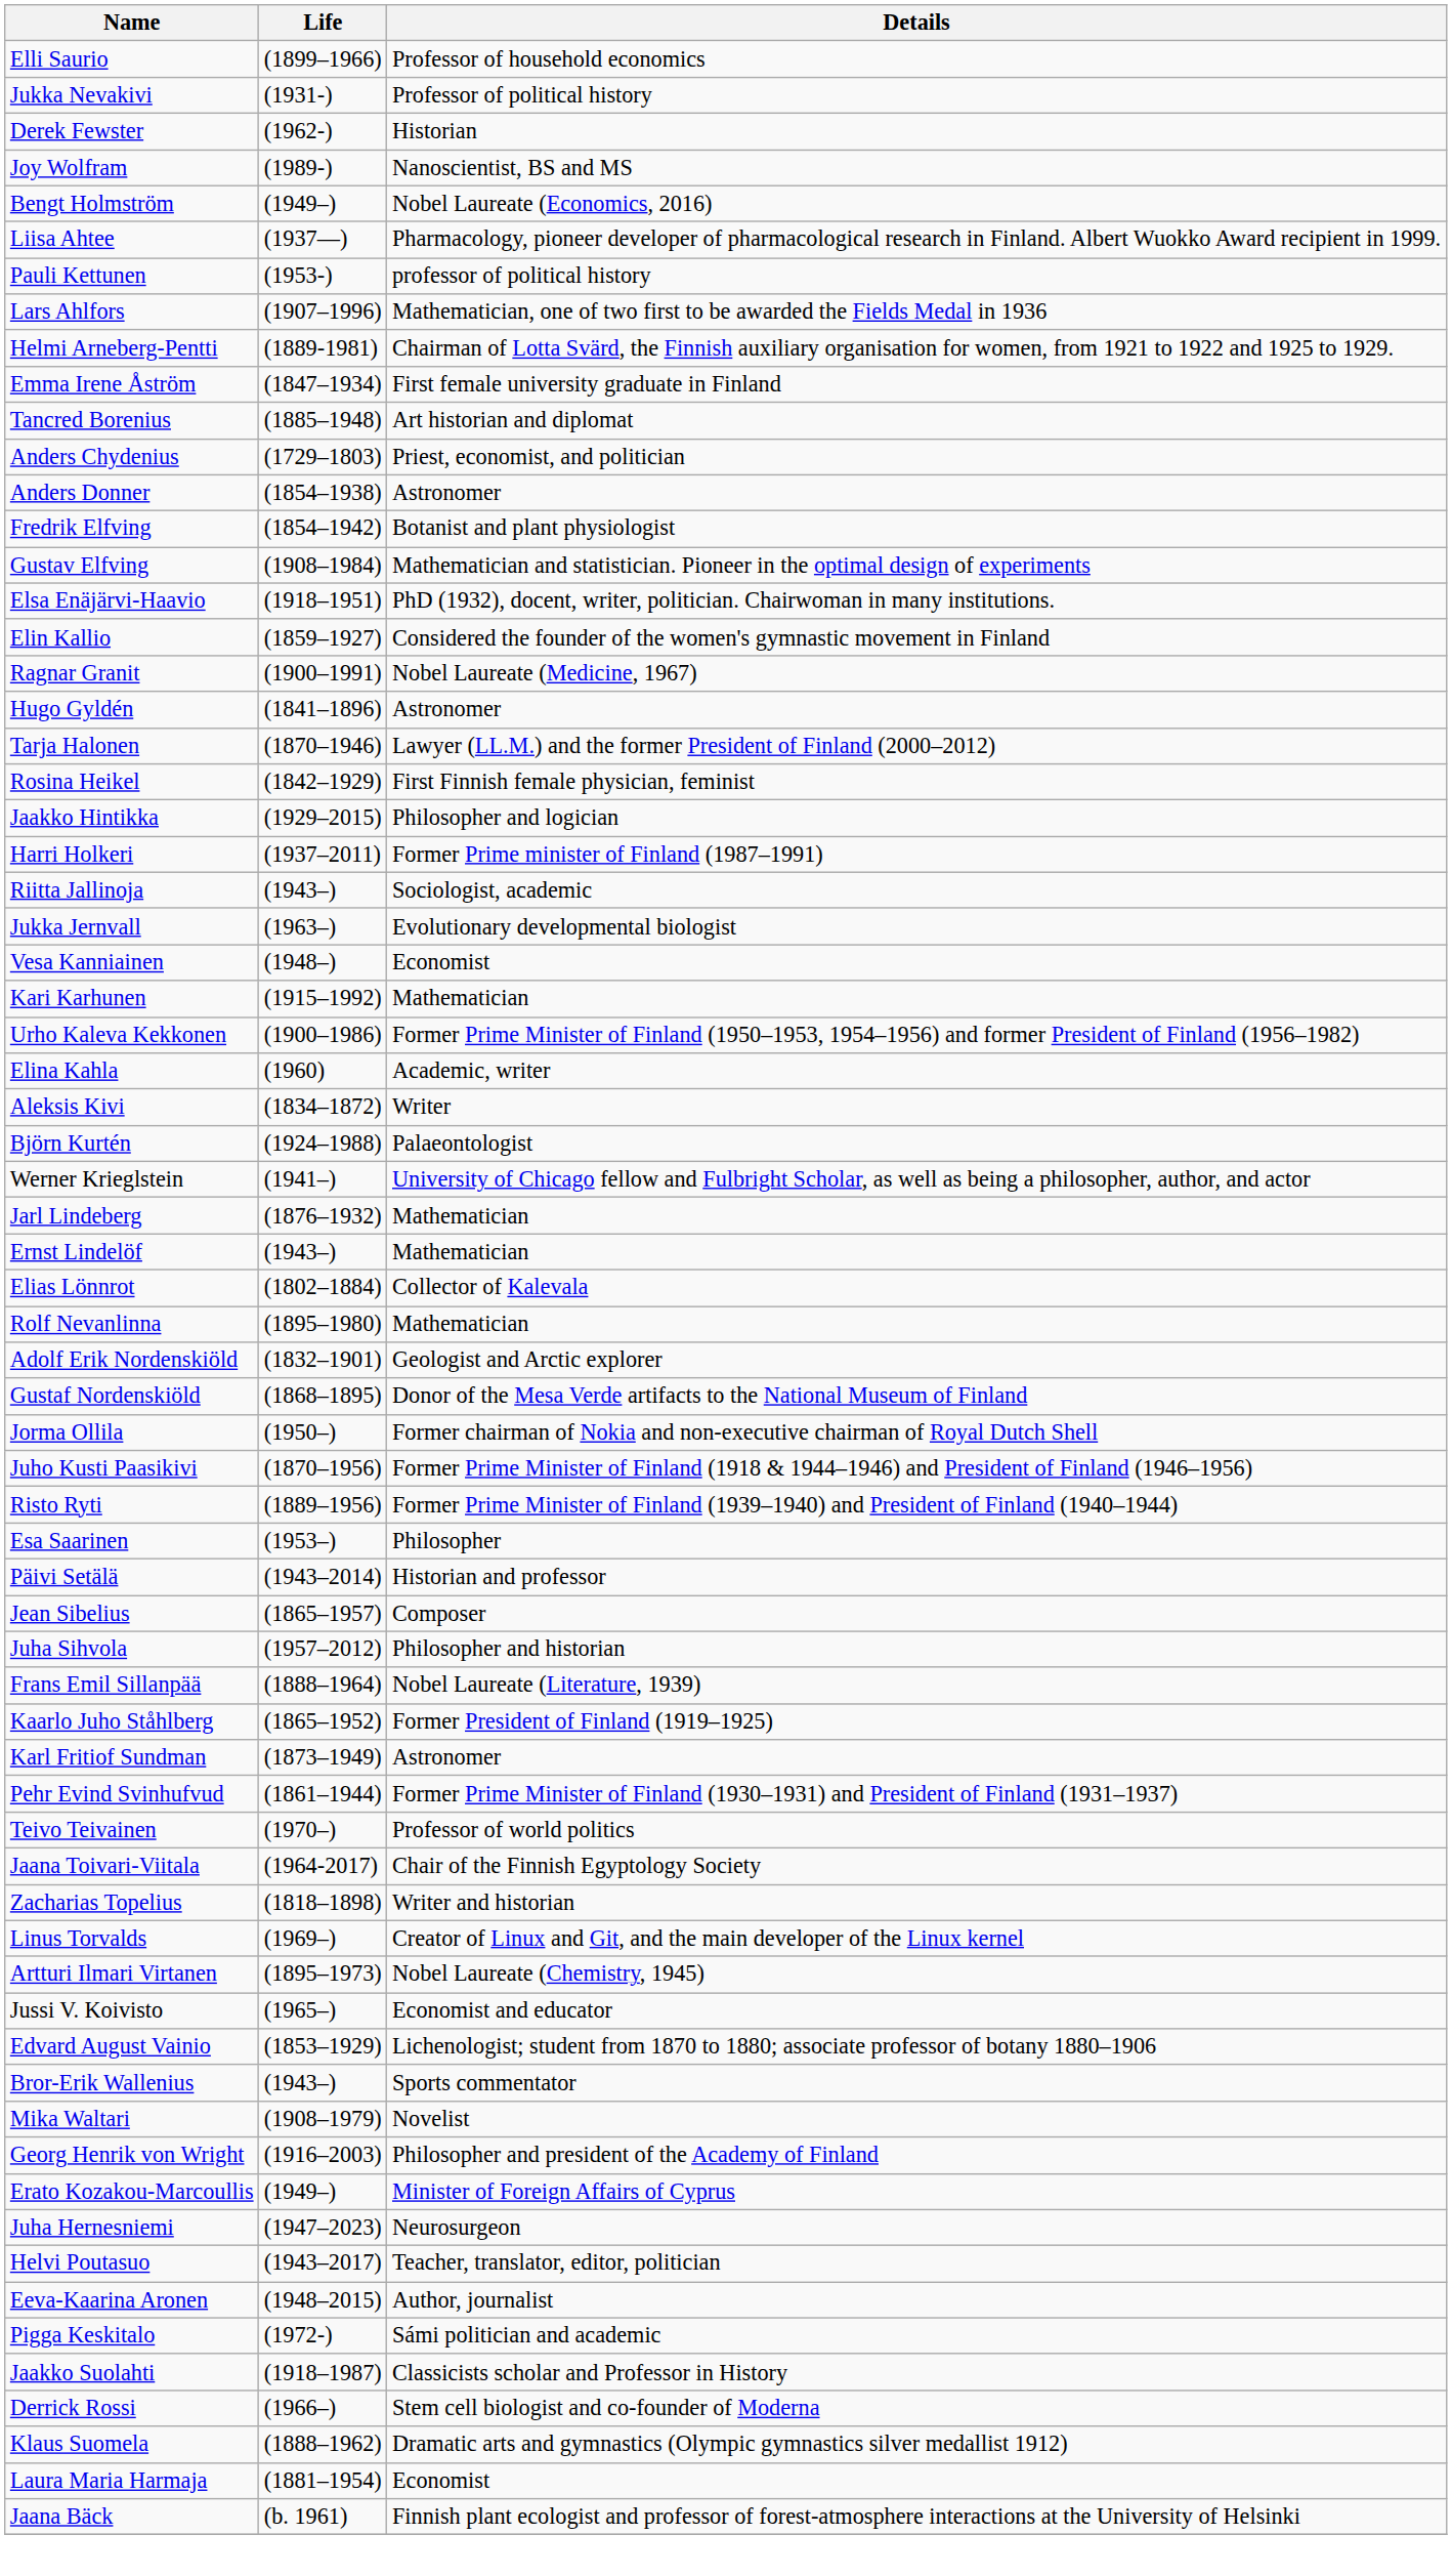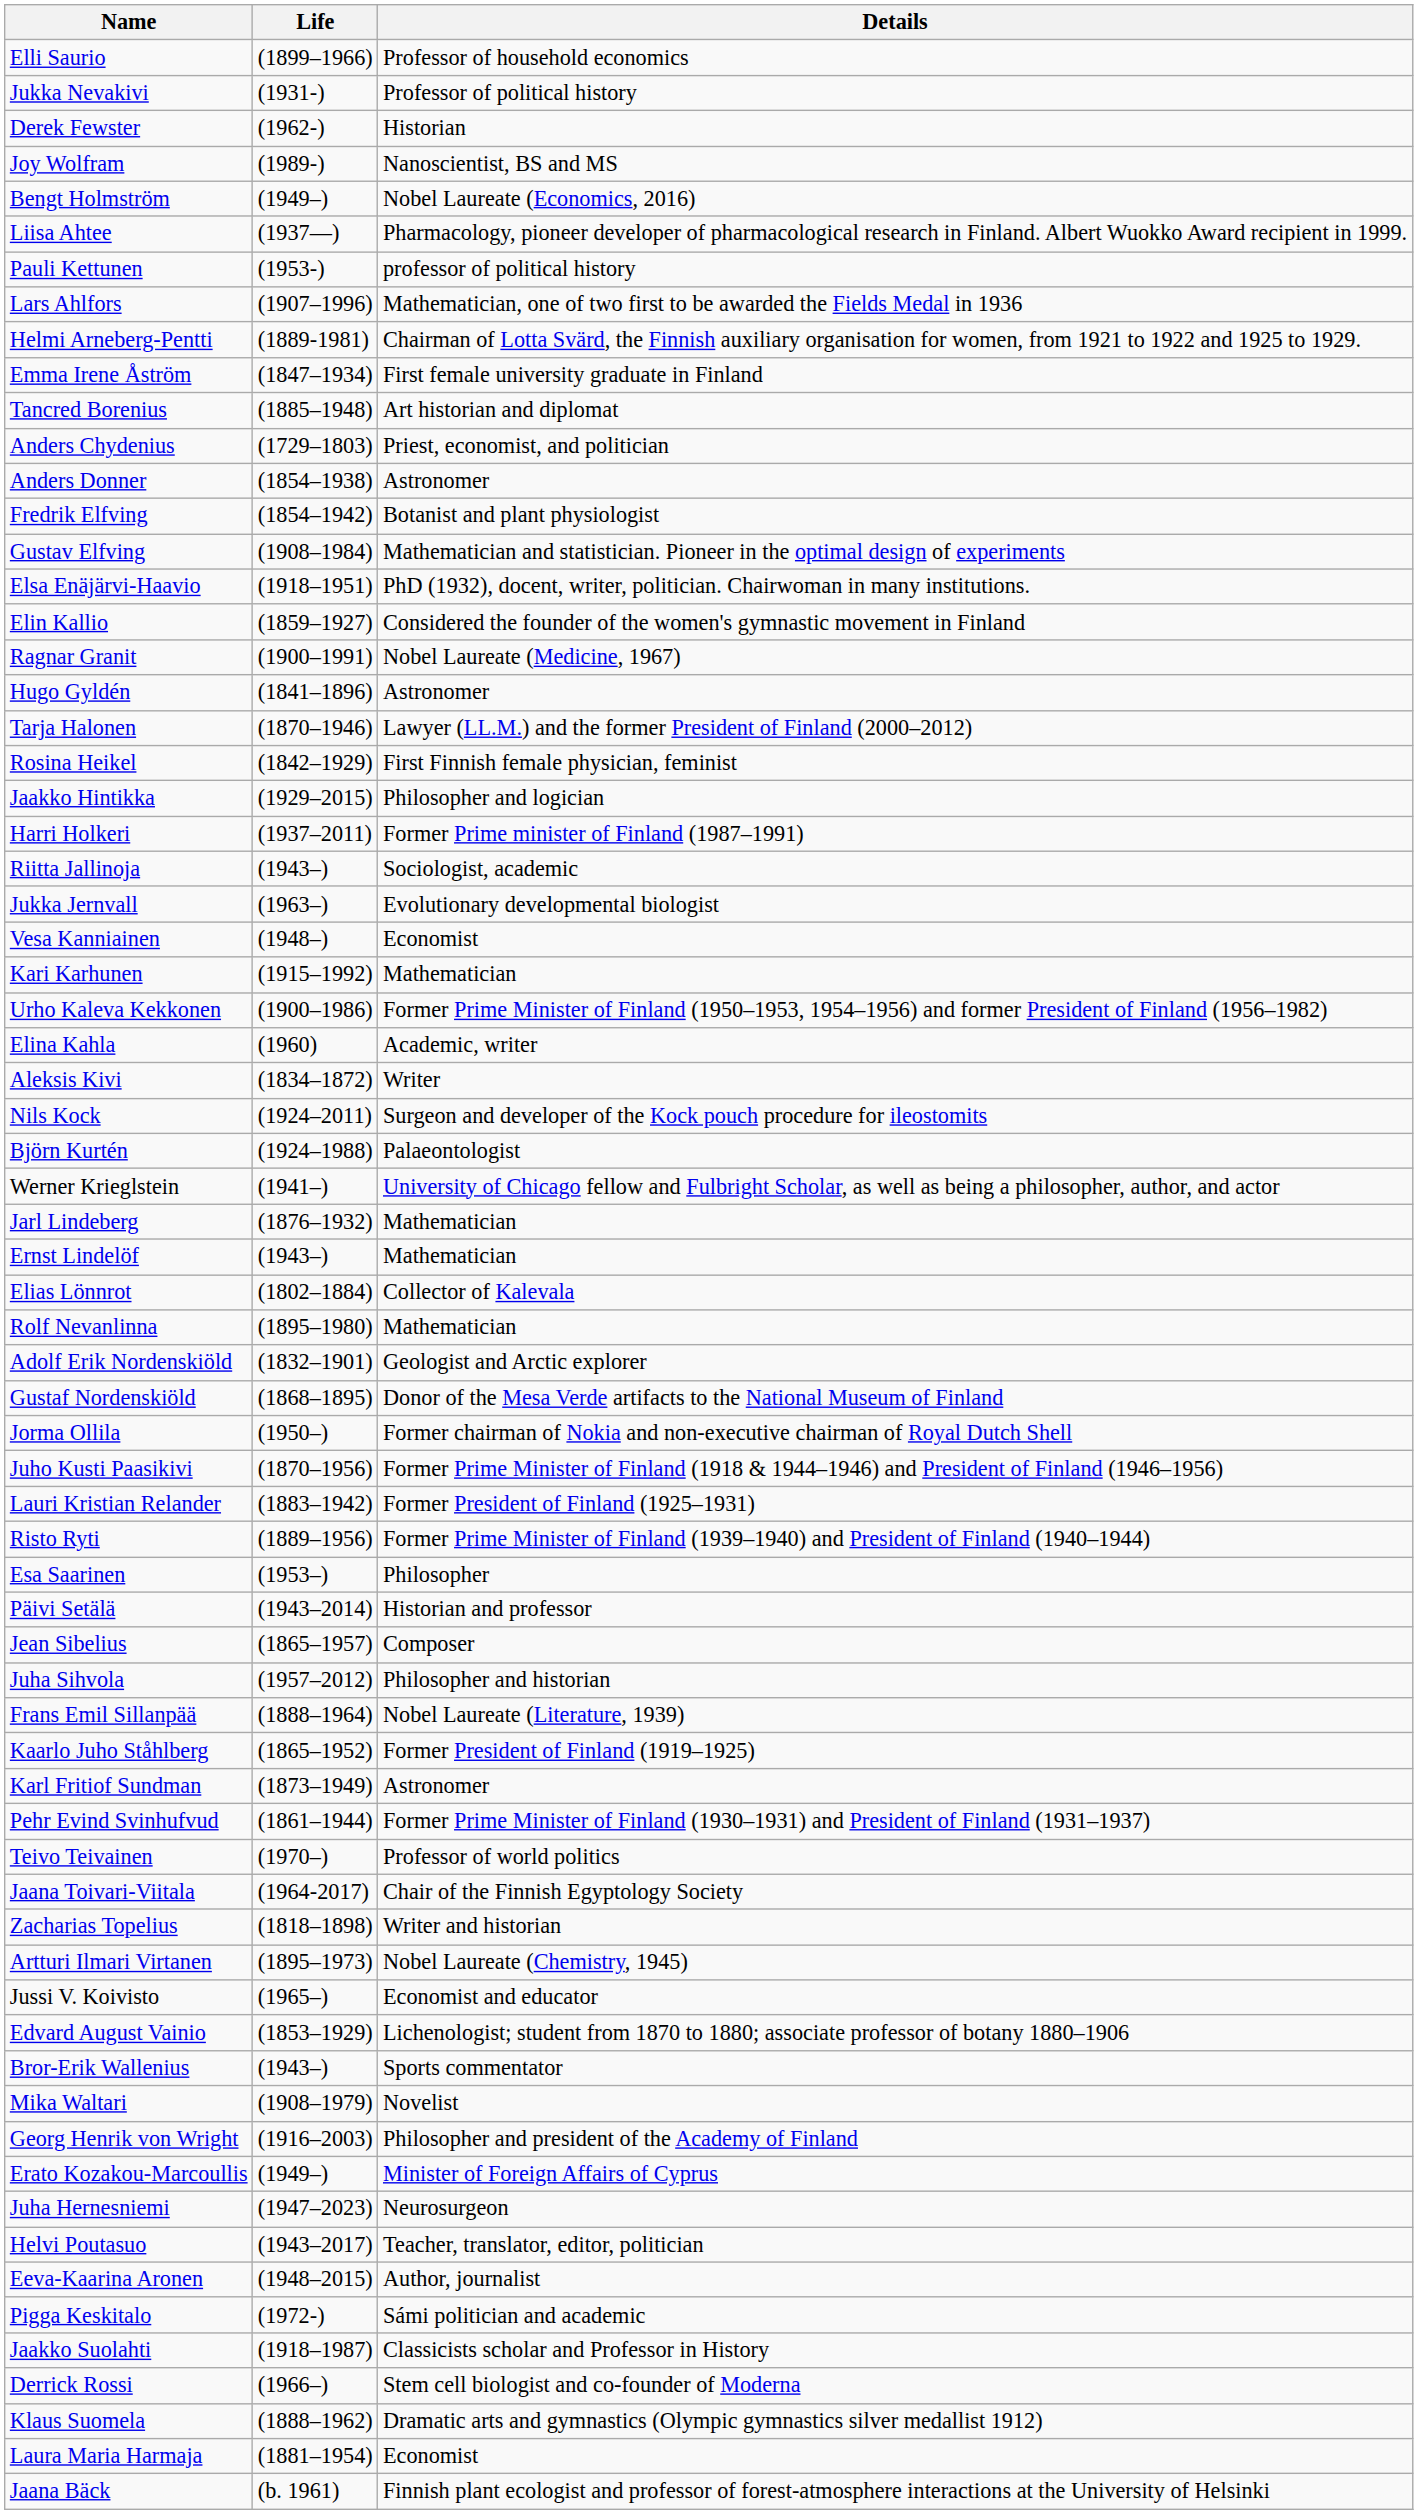+ row: Nils Kock | (1924–2011) | Surgeon and developer of the Kock pouch procedure for ileostomits
+ row: Lauri Kristian Relander | (1883–1942) | Former President of Finland (1925–1931)
- row: Linus Torvalds | (1969–) | Creator of Linux and Git, and the main developer of the Linux kernel
